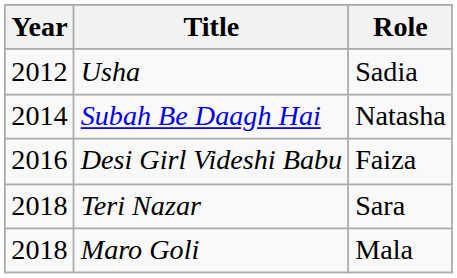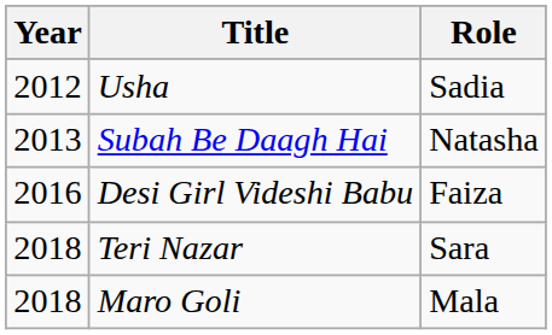Subah Be Daagh Hai | Year: 2014 -> 2013
